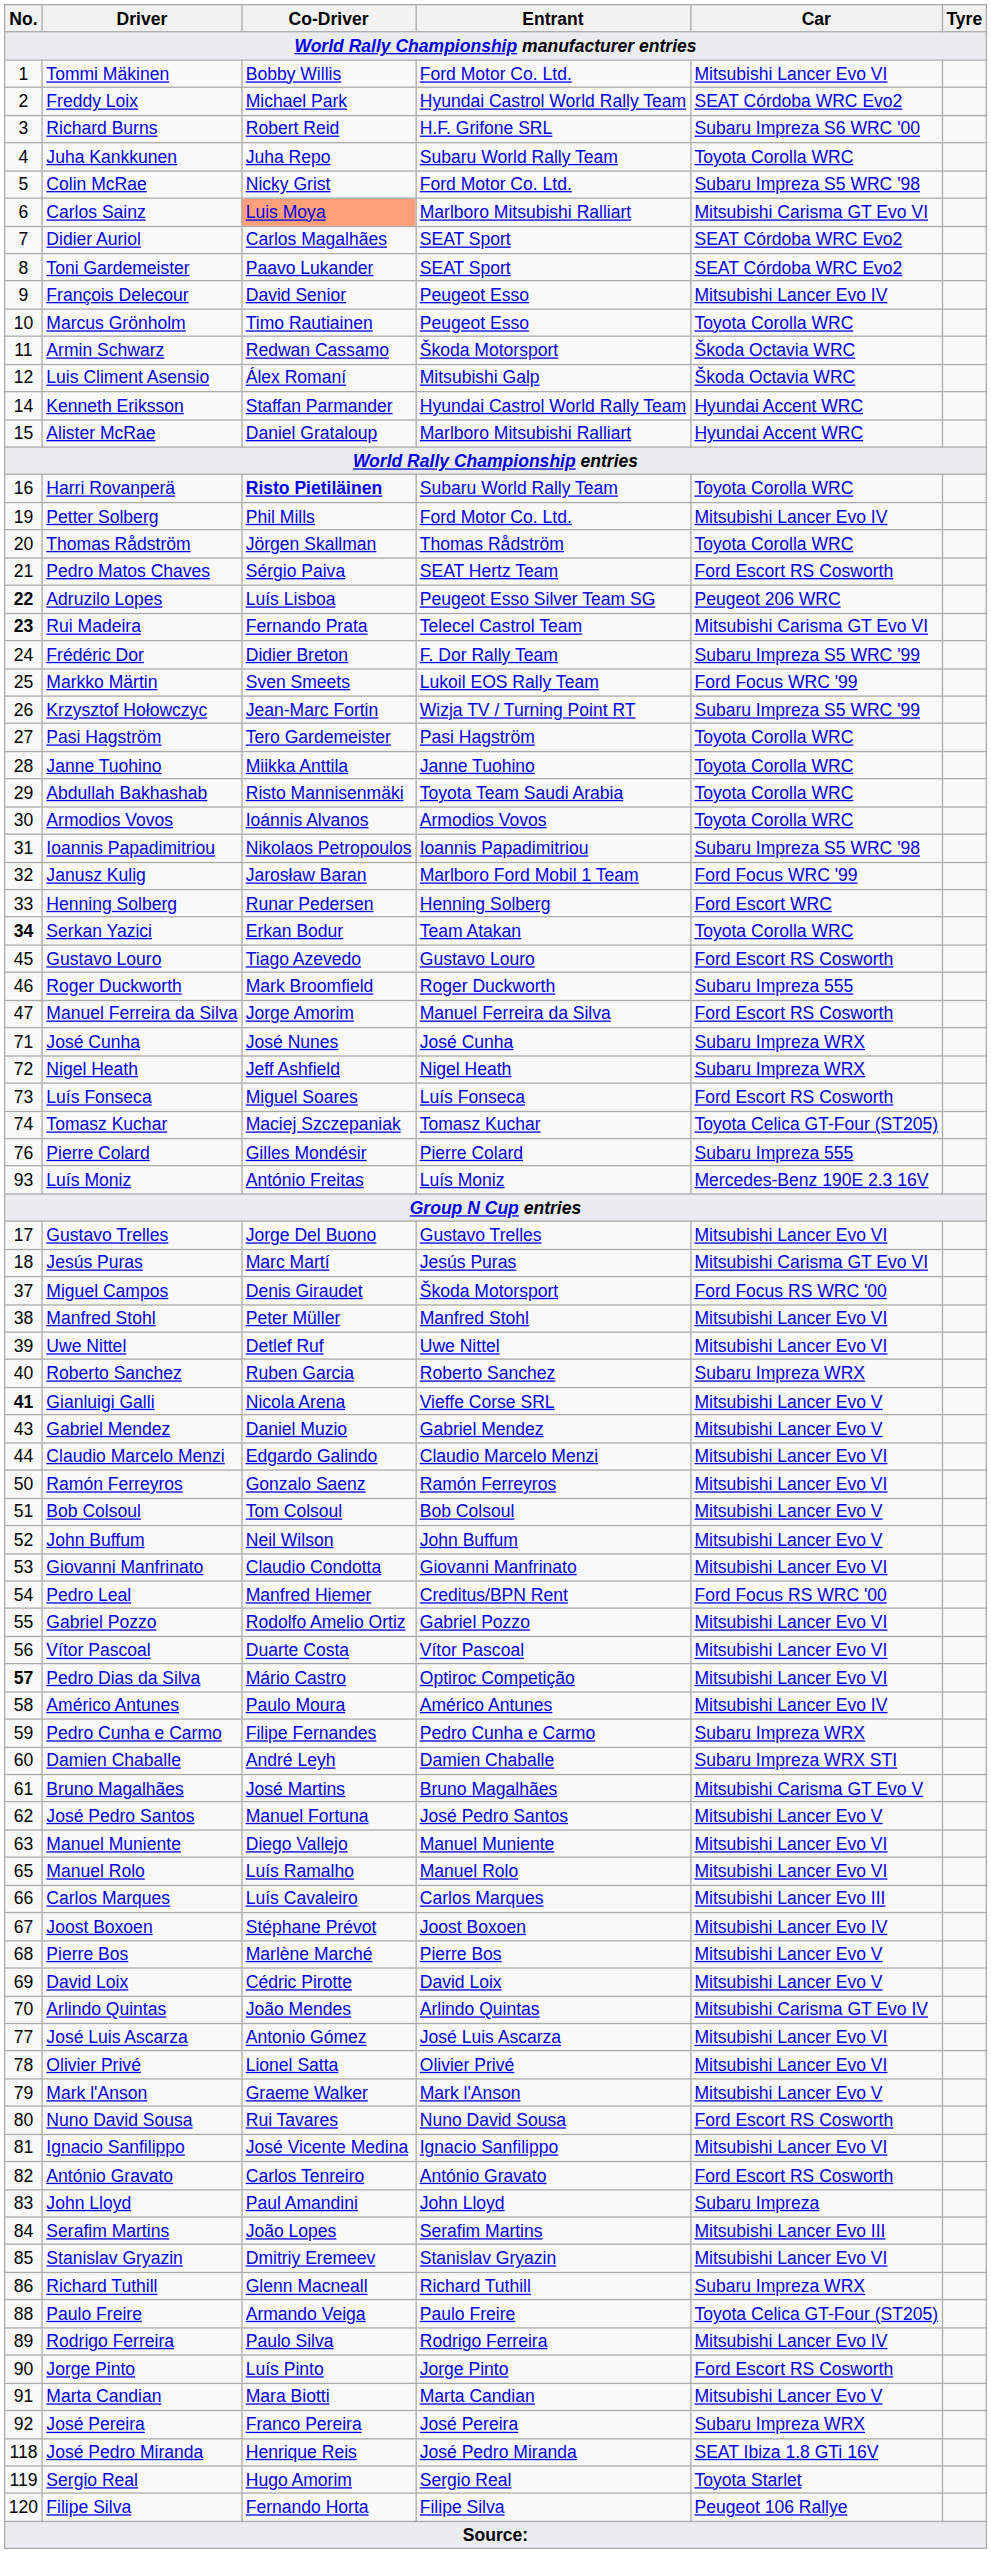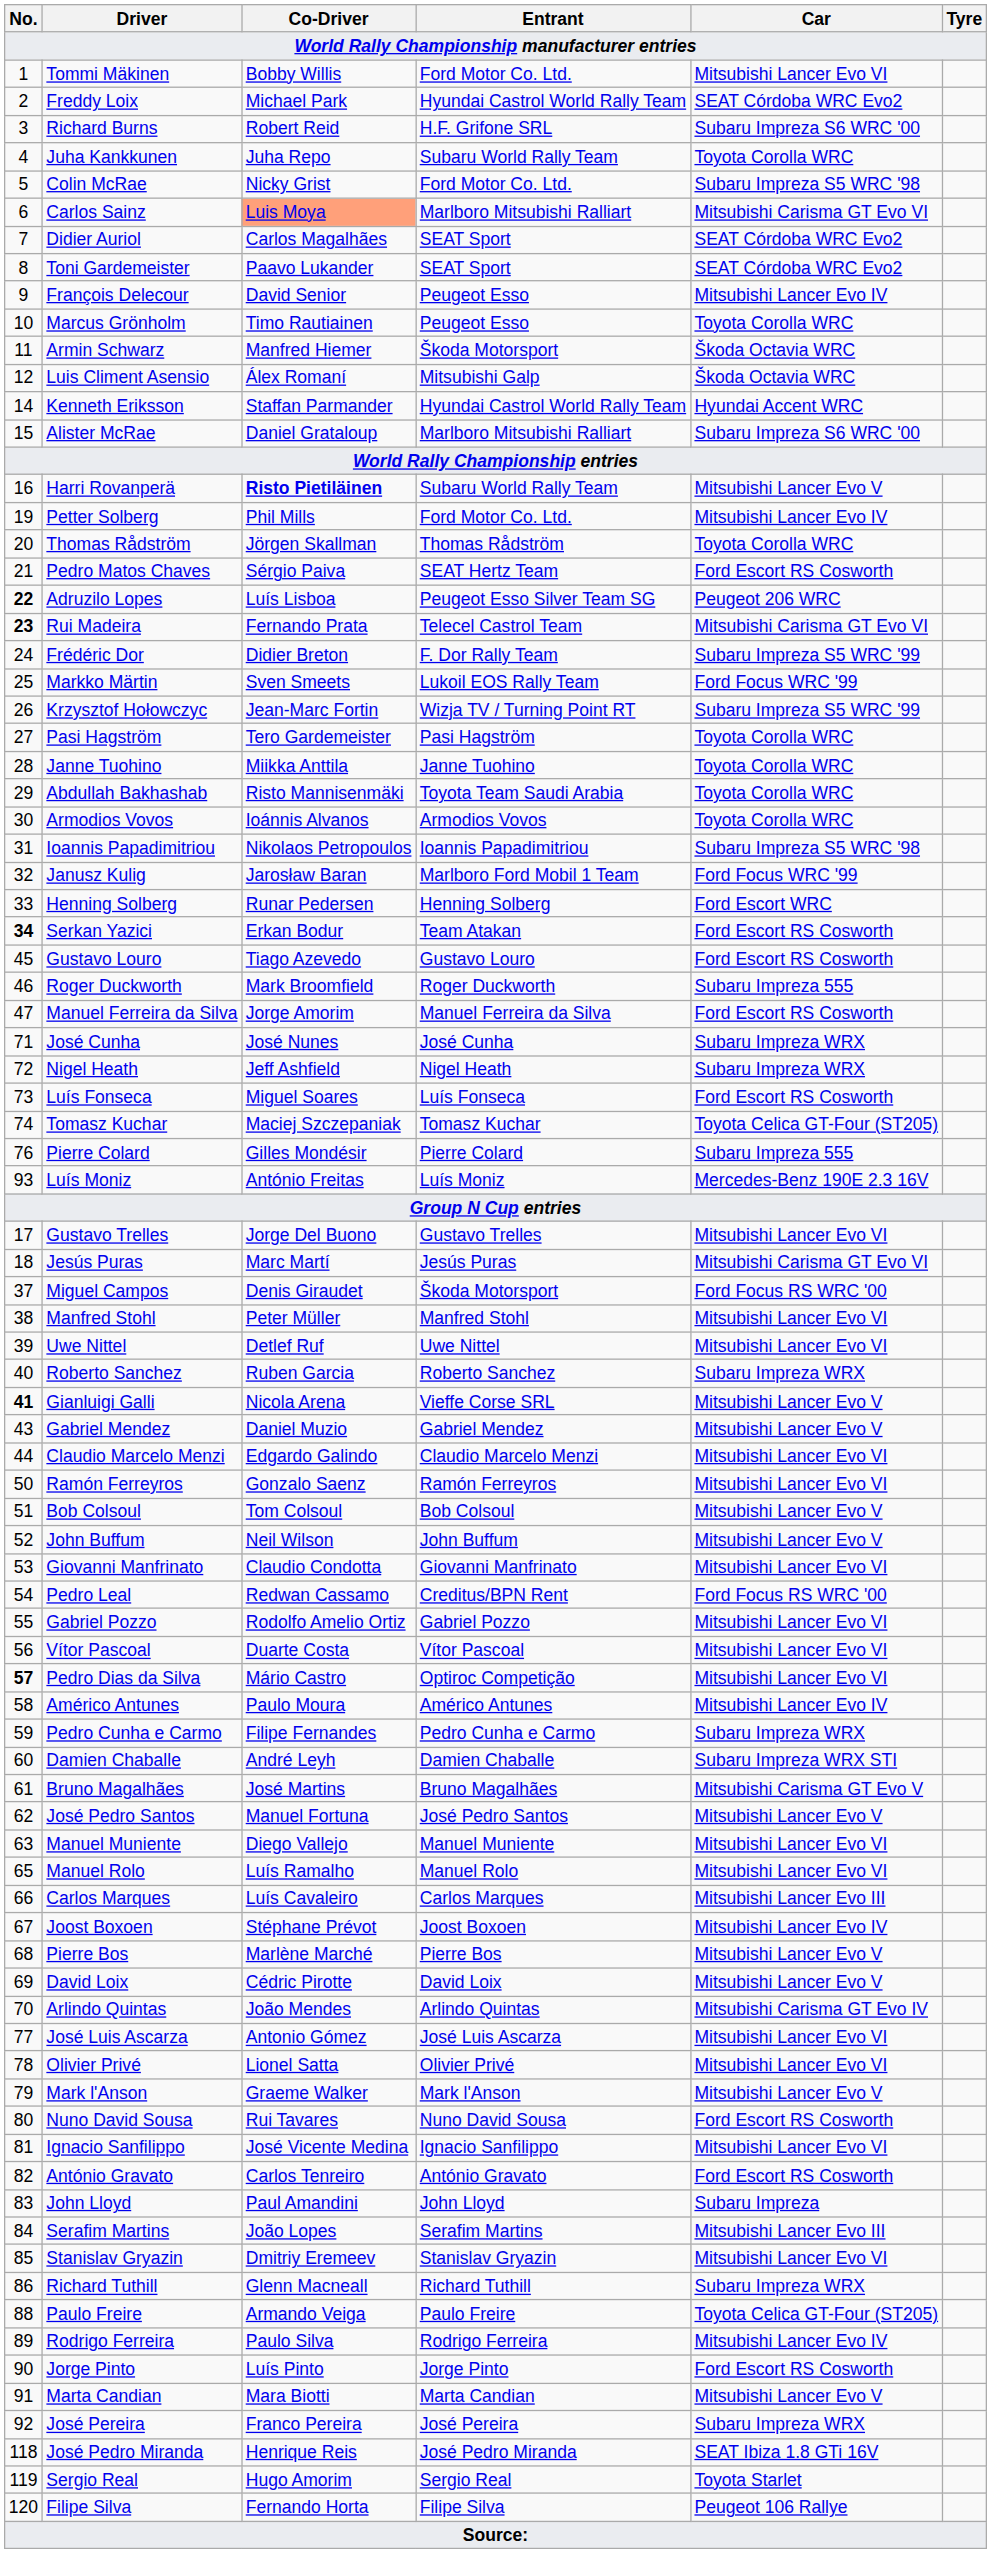Armin Schwarz | Co-Driver: Redwan Cassamo -> Manfred Hiemer
Alister McRae | Car: Hyundai Accent WRC -> Subaru Impreza S6 WRC '00
Harri Rovanperä | Car: Toyota Corolla WRC -> Mitsubishi Lancer Evo V
Serkan Yazici | Car: Toyota Corolla WRC -> Ford Escort RS Cosworth
Pedro Leal | Co-Driver: Manfred Hiemer -> Redwan Cassamo
